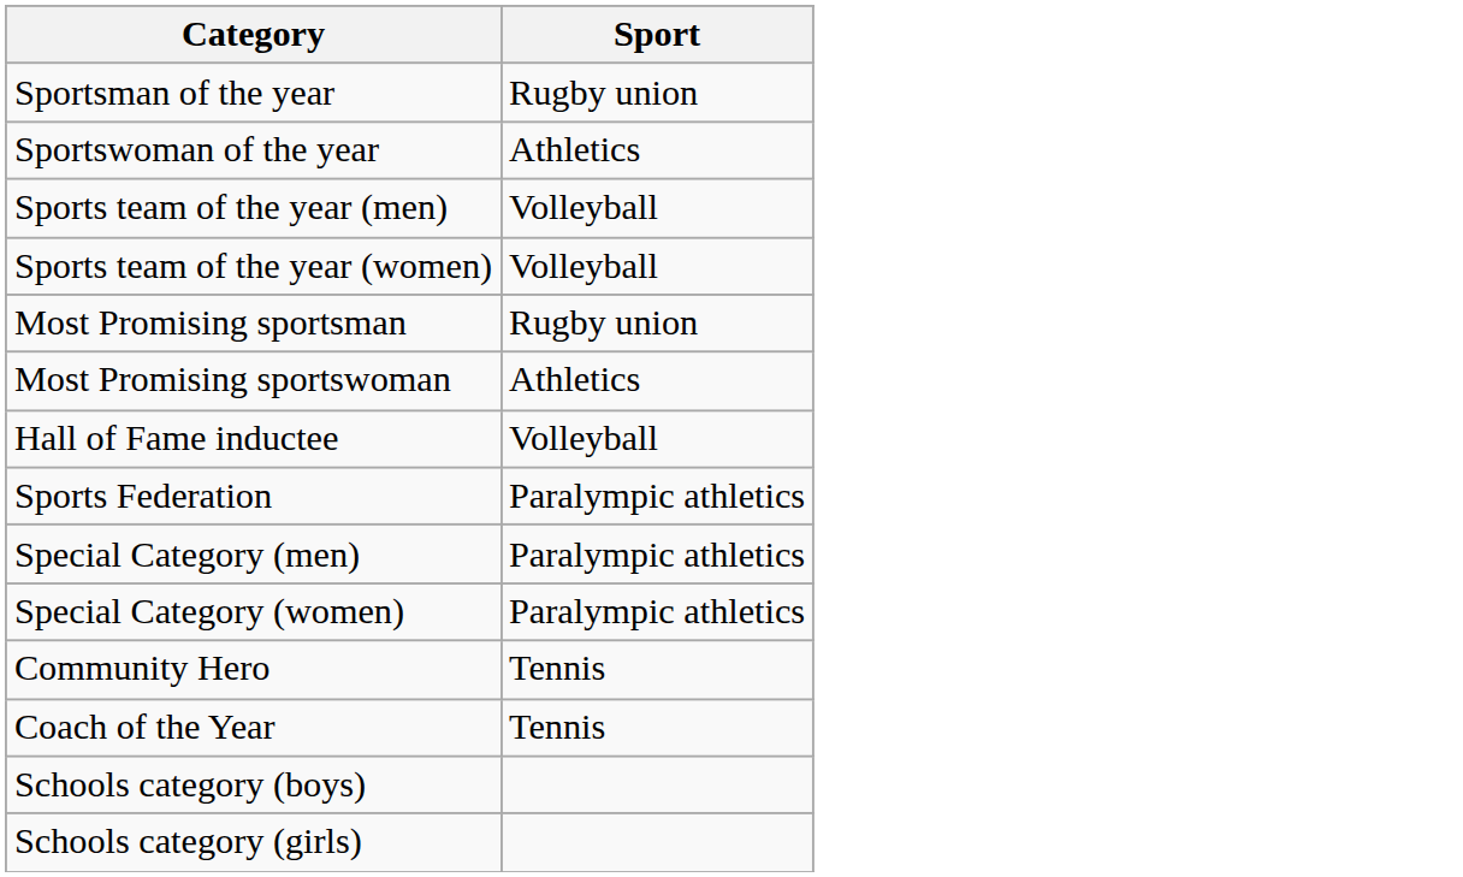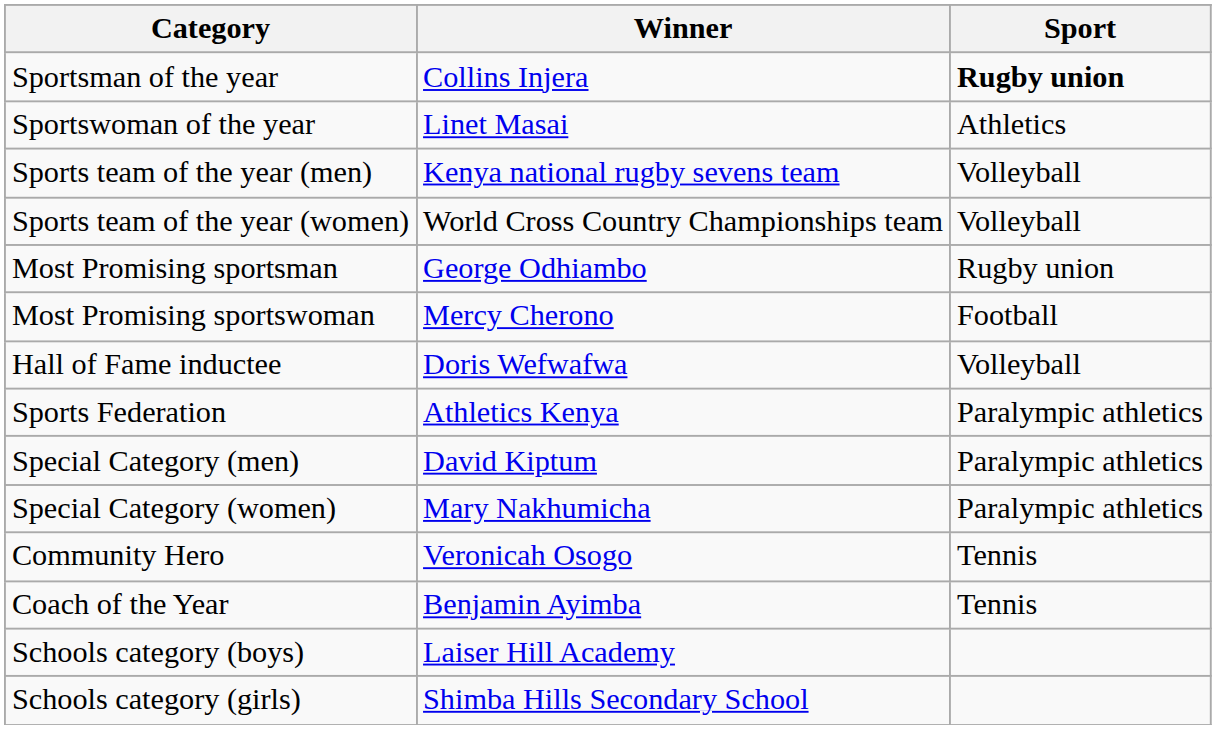+ column: Winner | Collins Injera | Linet Masai | Kenya national rugby sevens team | World Cross Country Championships team | George Odhiambo | Mercy Cherono | Doris Wefwafwa | Athletics Kenya | David Kiptum | Mary Nakhumicha | Veronicah Osogo | Benjamin Ayimba | Laiser Hill Academy | Shimba Hills Secondary School
Sportsman of the year | Sport: normal -> bold
Most Promising sportswoman | Sport: Athletics -> Football
